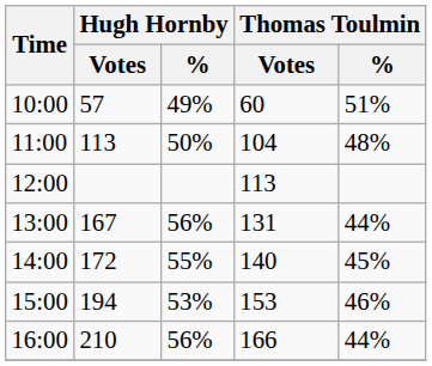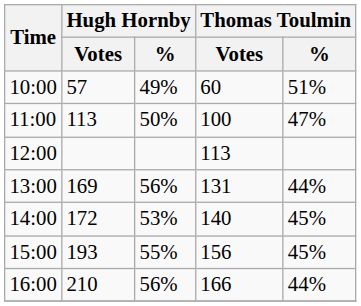11:00 | Thomas Toulmin / Votes: 104 -> 100
11:00 | Thomas Toulmin / %: 48% -> 47%
13:00 | Hugh Hornby / Votes: 167 -> 169
14:00 | Hugh Hornby / %: 55% -> 53%
15:00 | Hugh Hornby / Votes: 194 -> 193
15:00 | Hugh Hornby / %: 53% -> 55%
15:00 | Thomas Toulmin / Votes: 153 -> 156
15:00 | Thomas Toulmin / %: 46% -> 45%
